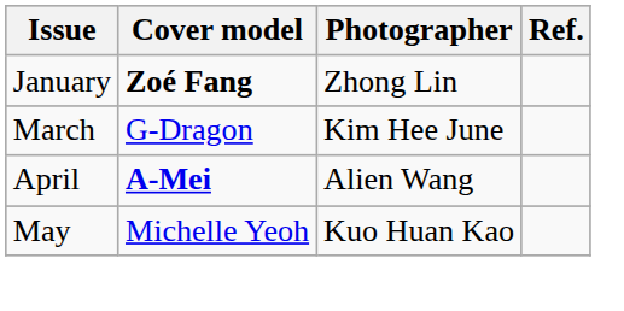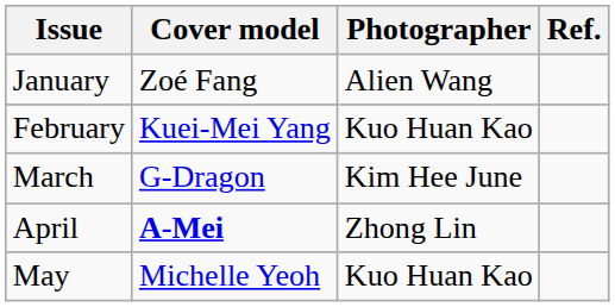January | Cover model: bold -> normal
January | Photographer: Zhong Lin -> Alien Wang
+ row: February | Kuei-Mei Yang | Kuo Huan Kao
April | Photographer: Alien Wang -> Zhong Lin
